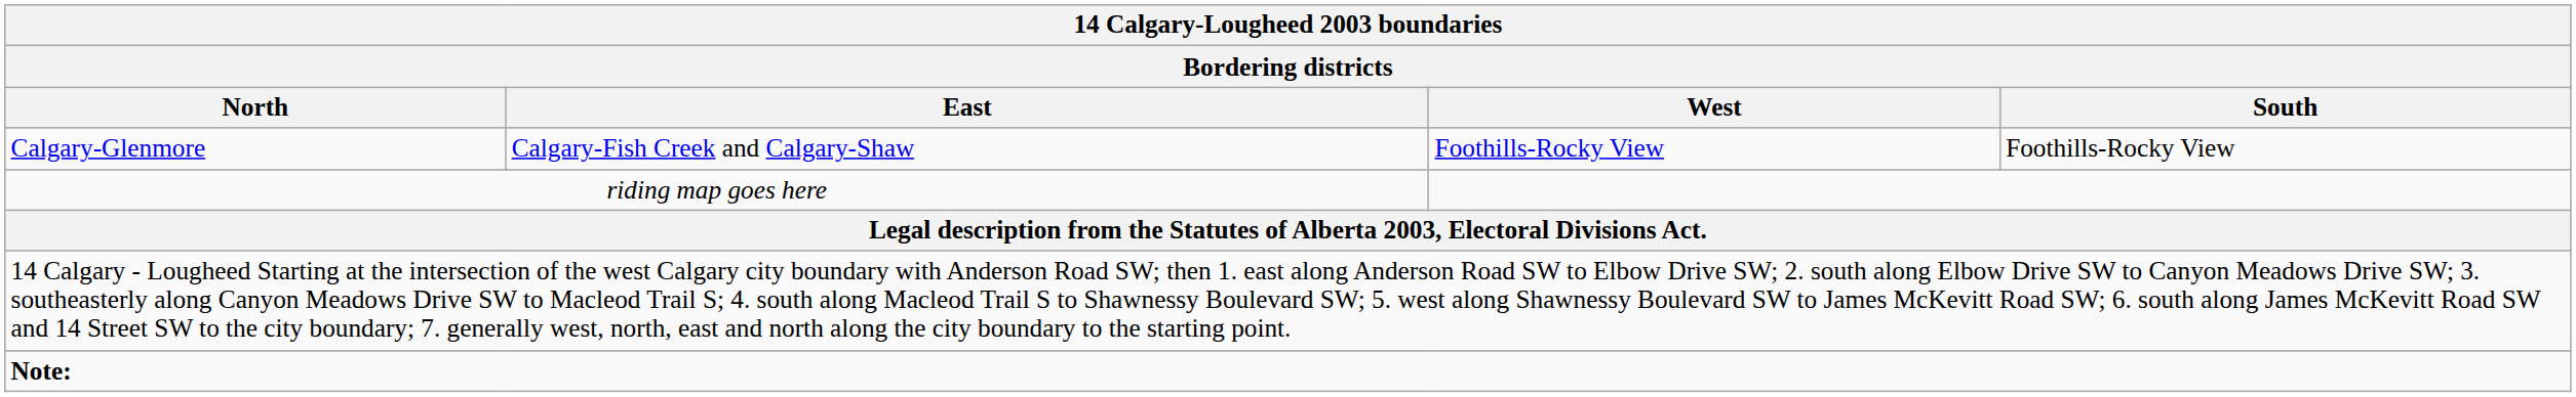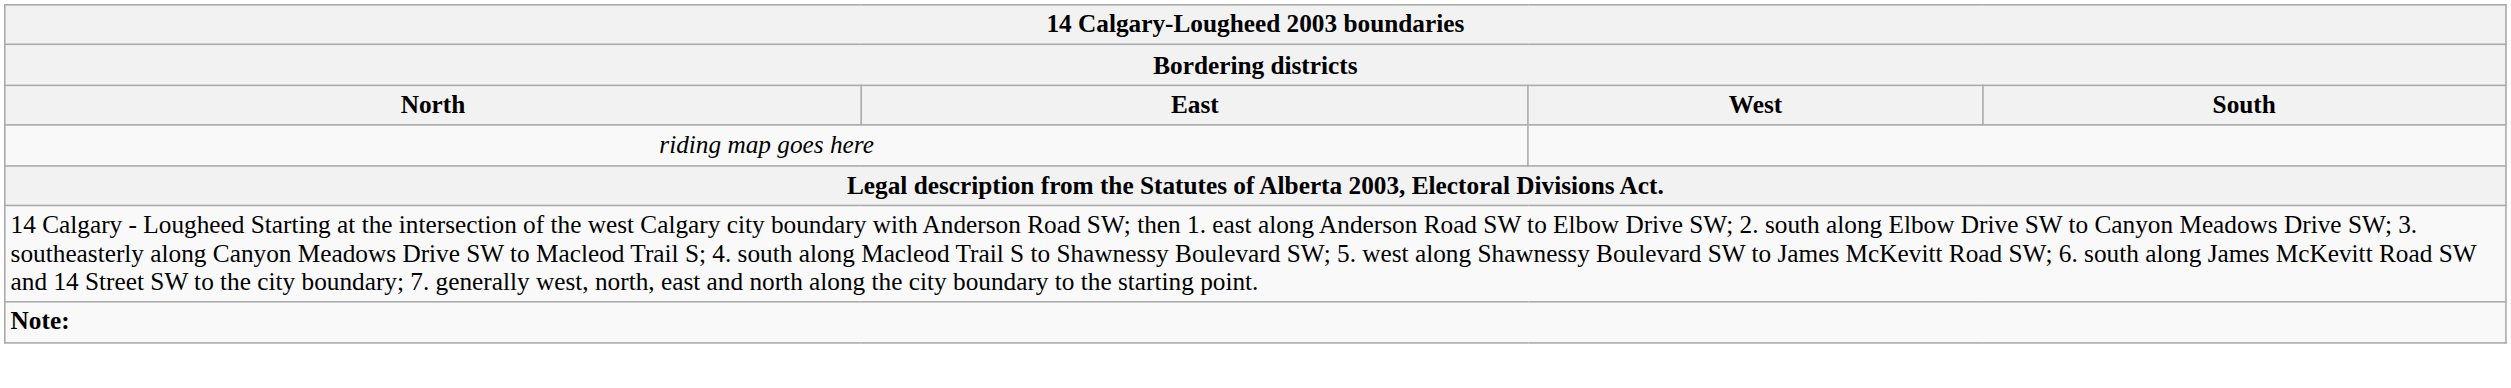- row: Calgary-Glenmore | Calgary-Fish Creek and Calgary-Shaw | Foothills-Rocky View | Foothills-Rocky View
